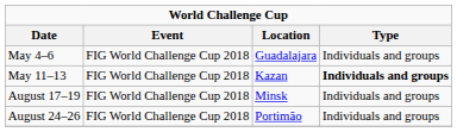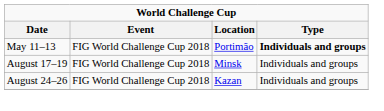- row: May 4–6 | FIG World Challenge Cup 2018 | Guadalajara | Individuals and groups
May 11–13 | Location: Kazan -> Portimão
August 24–26 | Location: Portimão -> Kazan
